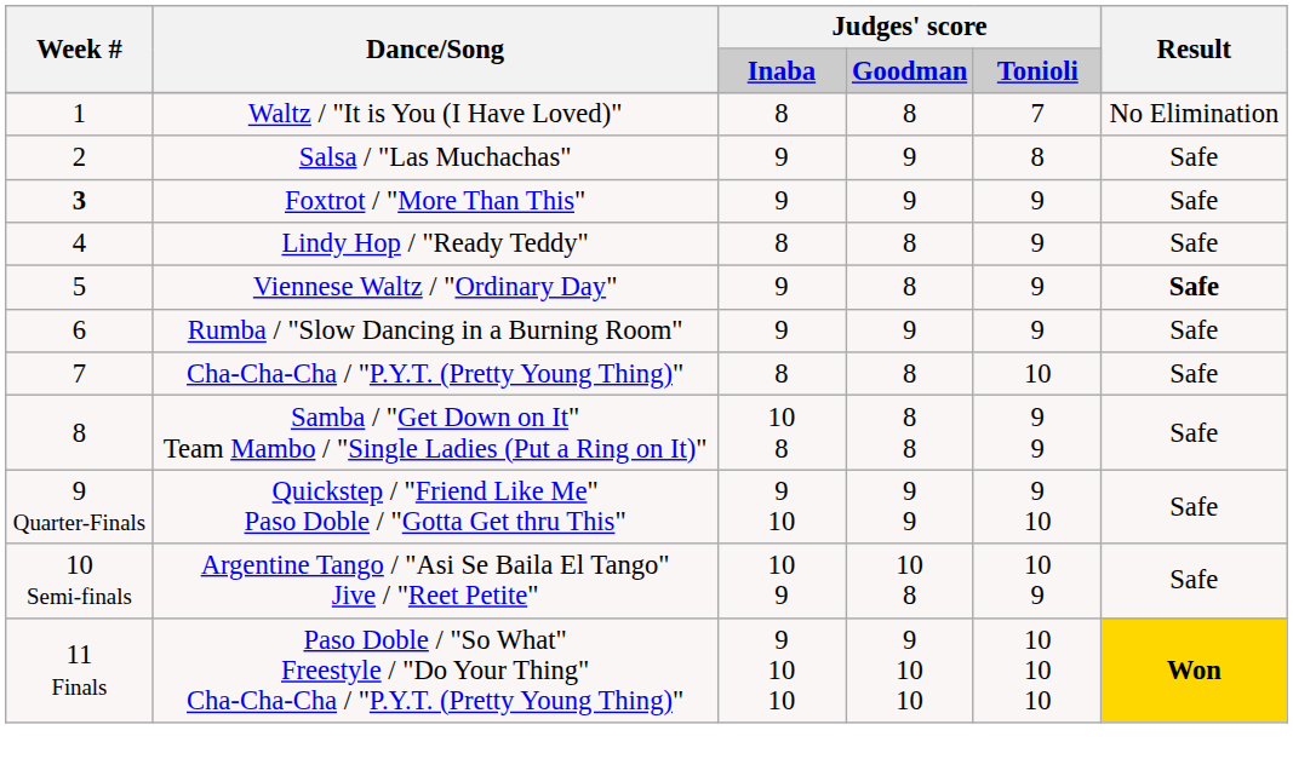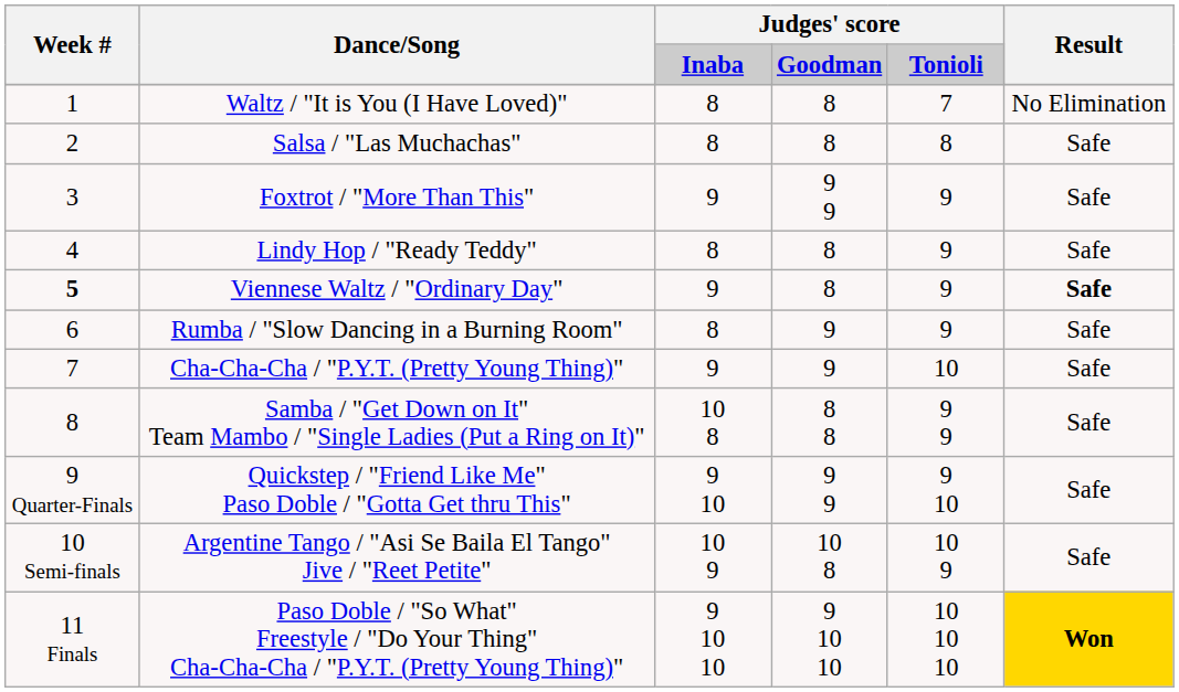Salsa / "Las Muchachas" | column 3: 9 -> 8
Salsa / "Las Muchachas" | column 4: 9 -> 8
Foxtrot / "More Than This" | Week #: bold -> normal
Foxtrot / "More Than This" | column 4: 9 -> 9 9
Viennese Waltz / "Ordinary Day" | Week #: normal -> bold
Rumba / "Slow Dancing in a Burning Room" | column 3: 9 -> 8
Cha-Cha-Cha / "P.Y.T. (Pretty Young Thing)" | column 3: 8 -> 9
Cha-Cha-Cha / "P.Y.T. (Pretty Young Thing)" | column 4: 8 -> 9
